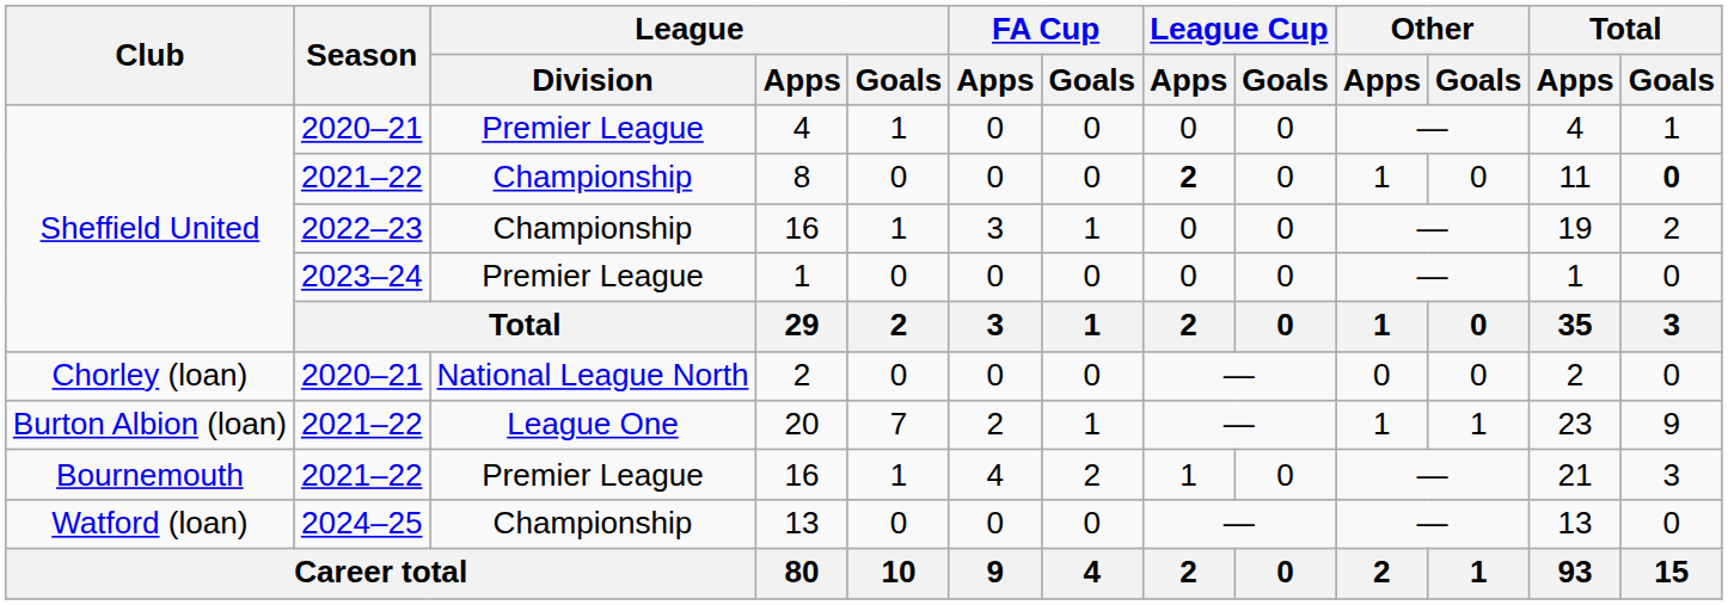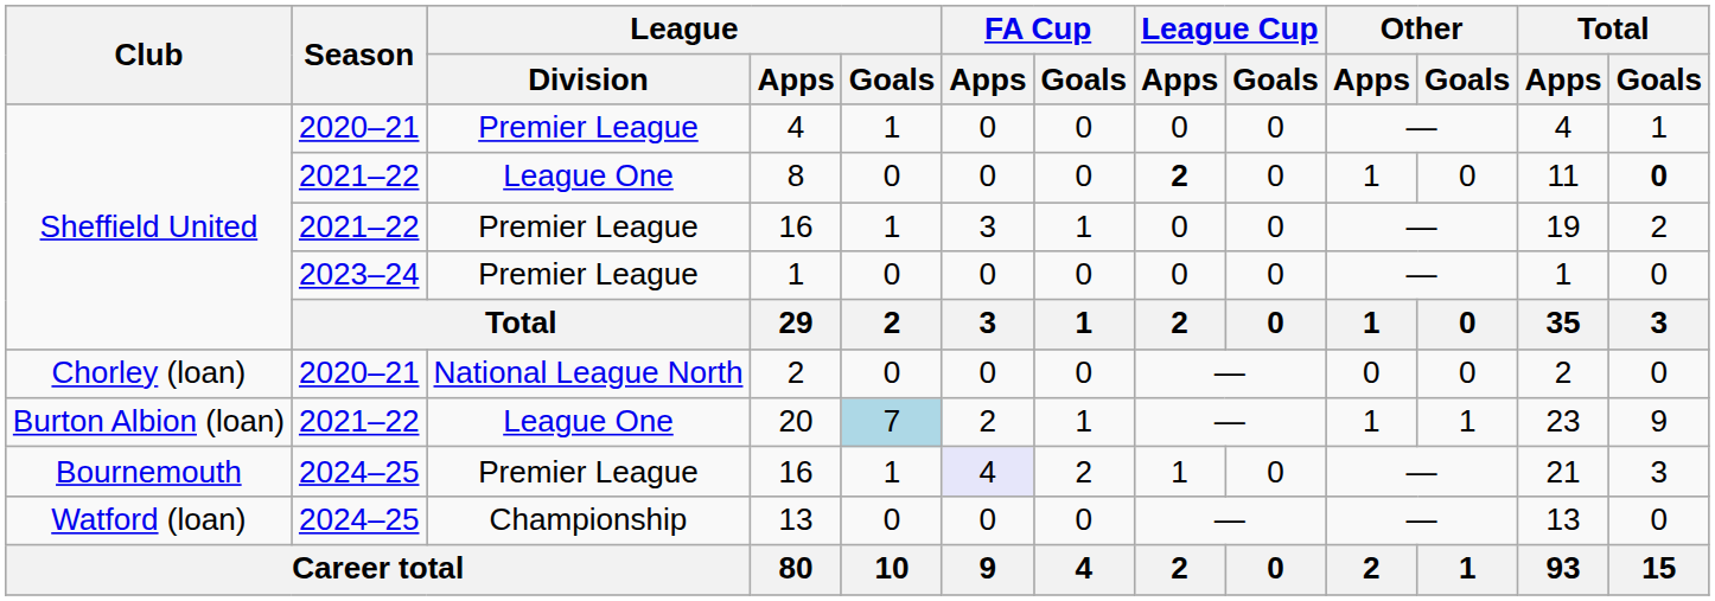8 | League / Division: Championship -> League One
Sheffield United / 16 | Season: 2022–23 -> 2021–22
Sheffield United / 16 | League / Division: Championship -> Premier League
20 | League / Goals: no background -> lightblue background
Bournemouth / 16 | Season: 2021–22 -> 2024–25
Bournemouth / 16 | FA Cup / Apps: no background -> lavender background
